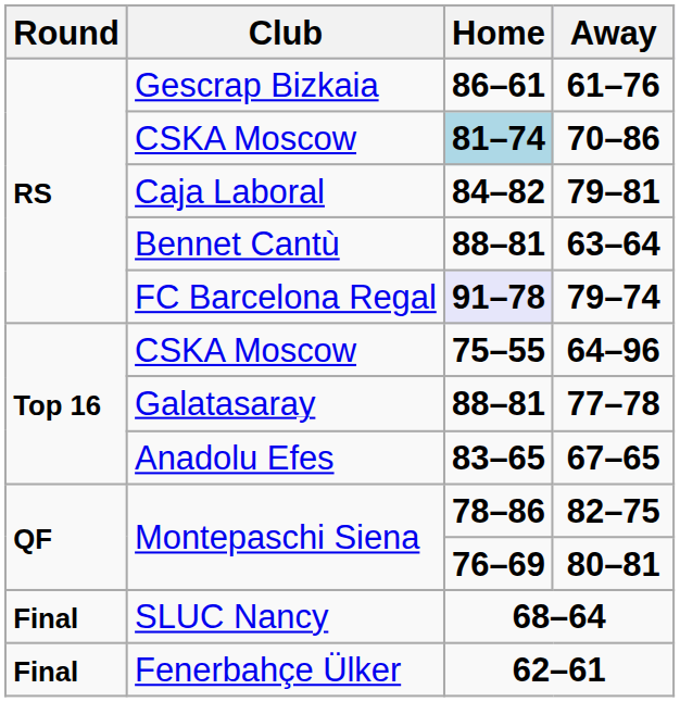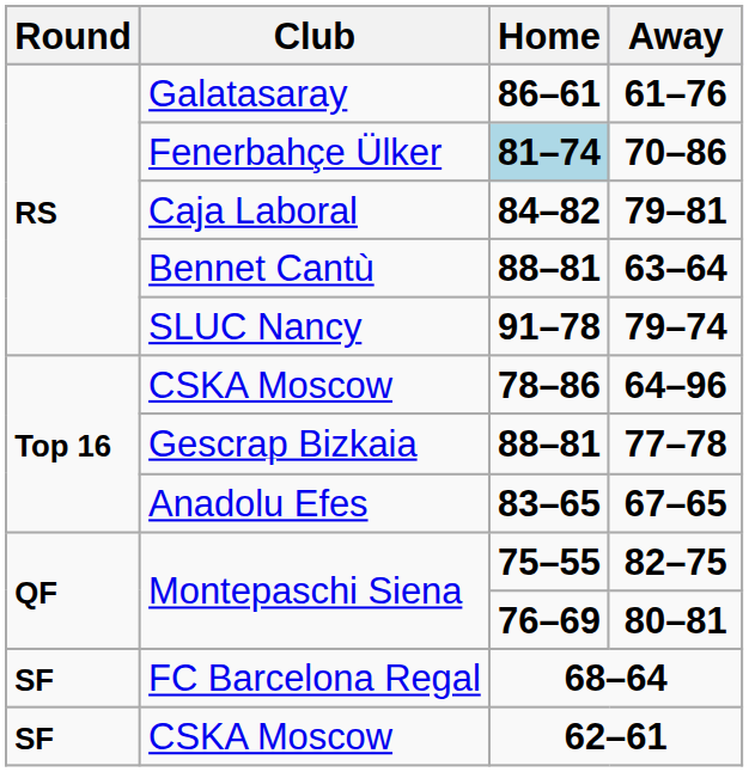61–76 | Club: Gescrap Bizkaia -> Galatasaray
70–86 | Club: CSKA Moscow -> Fenerbahçe Ülker
79–74 | Club: FC Barcelona Regal -> SLUC Nancy
79–74 | Home: lavender background -> no background
64–96 | Home: 75–55 -> 78–86
77–78 | Club: Galatasaray -> Gescrap Bizkaia
82–75 | Home: 78–86 -> 75–55
68–64 | Round: Final -> SF
68–64 | Club: SLUC Nancy -> FC Barcelona Regal
62–61 | Round: Final -> SF
62–61 | Club: Fenerbahçe Ülker -> CSKA Moscow
